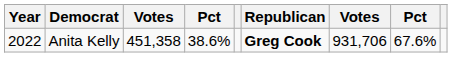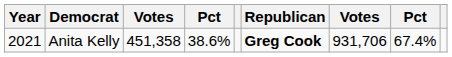Anita Kelly | Year: 2022 -> 2021
Anita Kelly | column 8: 67.6% -> 67.4%
